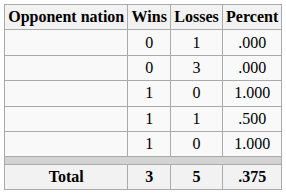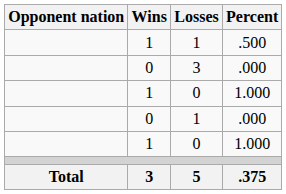rows swapped: 1 / .500 <-> 1 / .000
